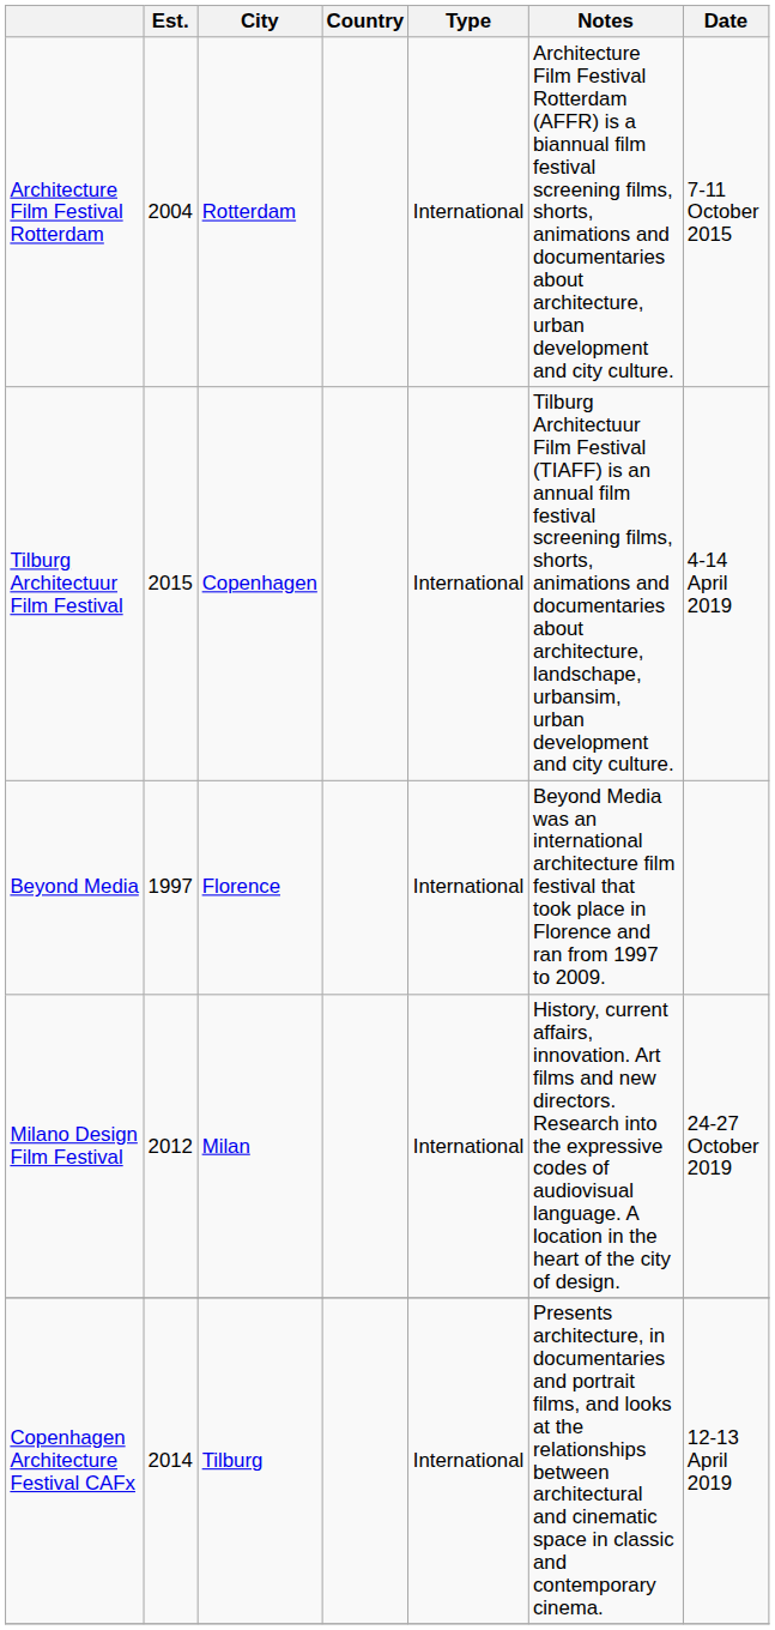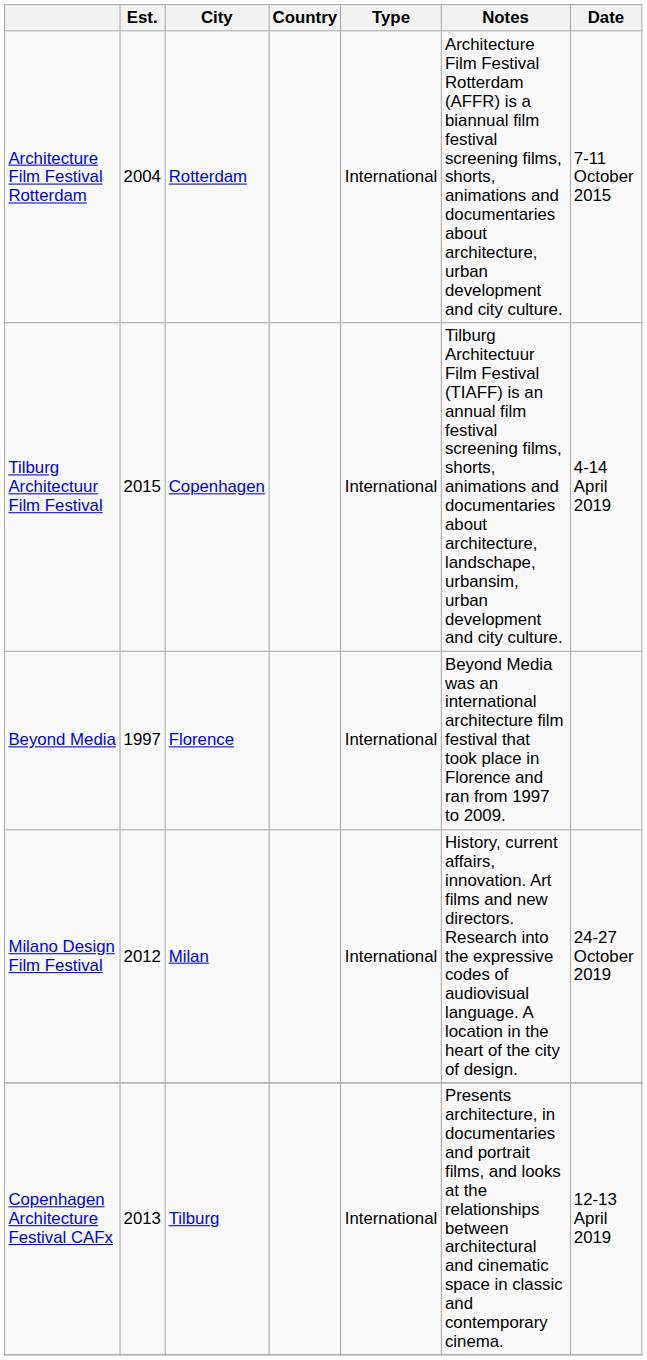Copenhagen Architecture Festival CAFx | Est.: 2014 -> 2013
